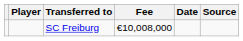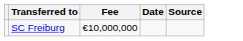- column: Player
SC Freiburg | Fee: €10,008,000 -> €10,000,000
